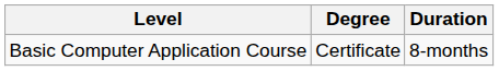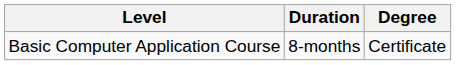columns swapped: Degree <-> Duration
